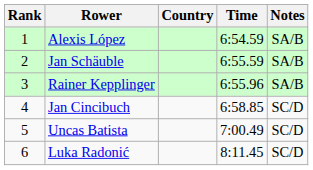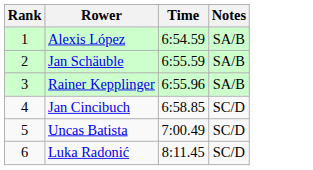- column: Country
